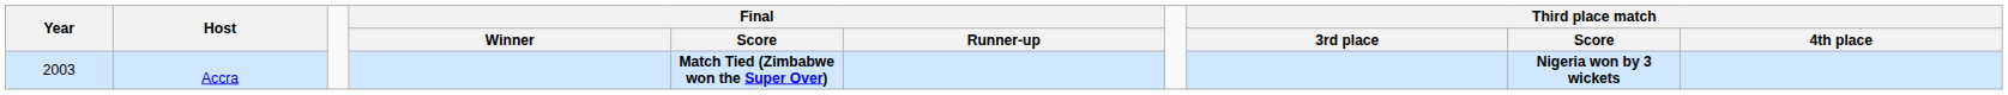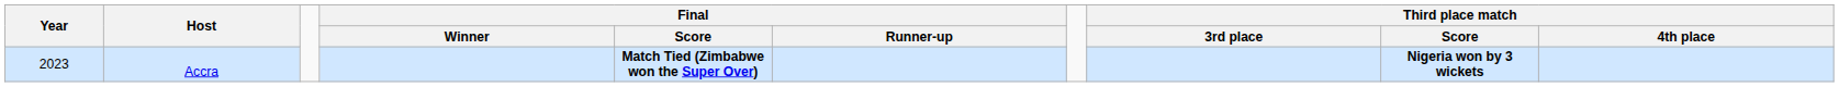Accra | Year: 2003 -> 2023
